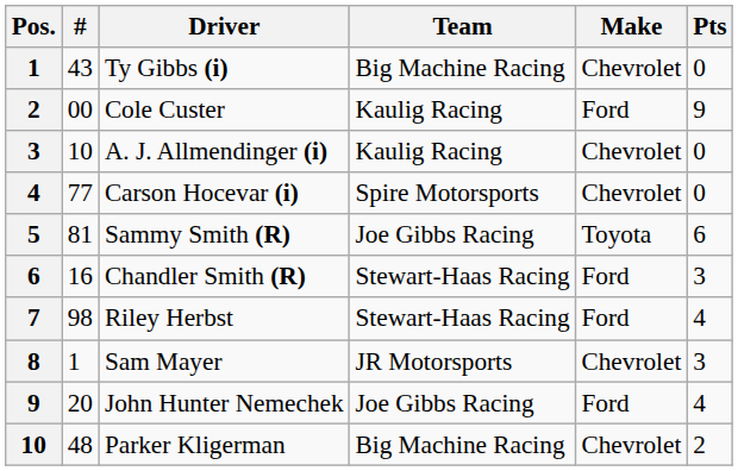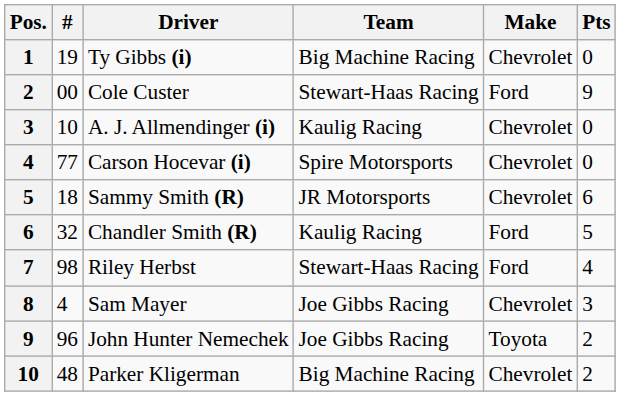Ty Gibbs (i) | #: 43 -> 19
Cole Custer | Team: Kaulig Racing -> Stewart-Haas Racing
Sammy Smith (R) | #: 81 -> 18
Sammy Smith (R) | Team: Joe Gibbs Racing -> JR Motorsports
Sammy Smith (R) | Make: Toyota -> Chevrolet
Chandler Smith (R) | #: 16 -> 32
Chandler Smith (R) | Team: Stewart-Haas Racing -> Kaulig Racing
Chandler Smith (R) | Pts: 3 -> 5
Sam Mayer | #: 1 -> 4
Sam Mayer | Team: JR Motorsports -> Joe Gibbs Racing
John Hunter Nemechek | #: 20 -> 96
John Hunter Nemechek | Make: Ford -> Toyota
John Hunter Nemechek | Pts: 4 -> 2
